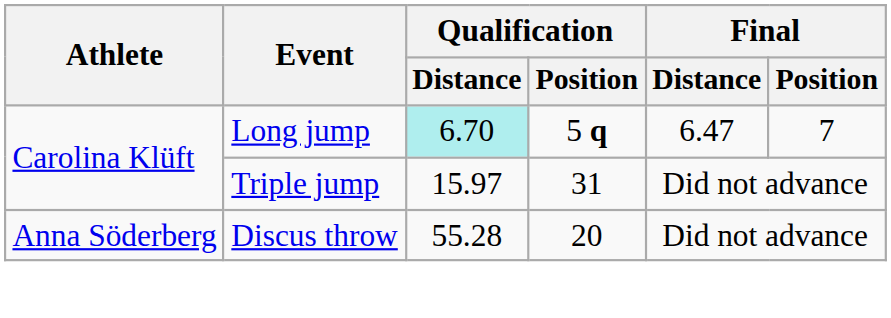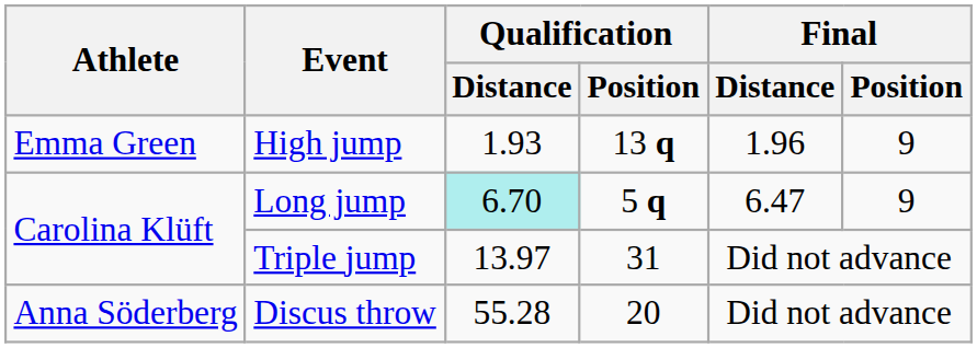+ row: Emma Green | High jump | 1.93 | 13 q | 1.96 | 9
Long jump | Final / Position: 7 -> 9
Triple jump | Qualification / Distance: 15.97 -> 13.97
